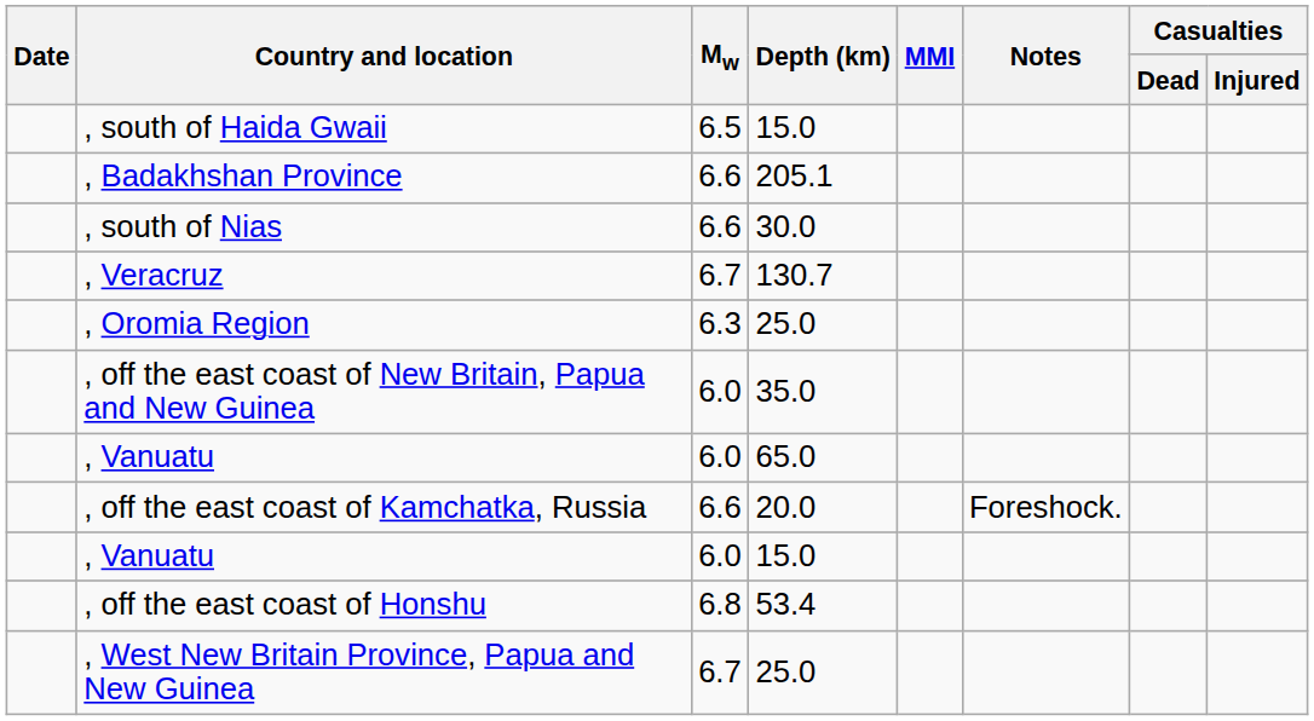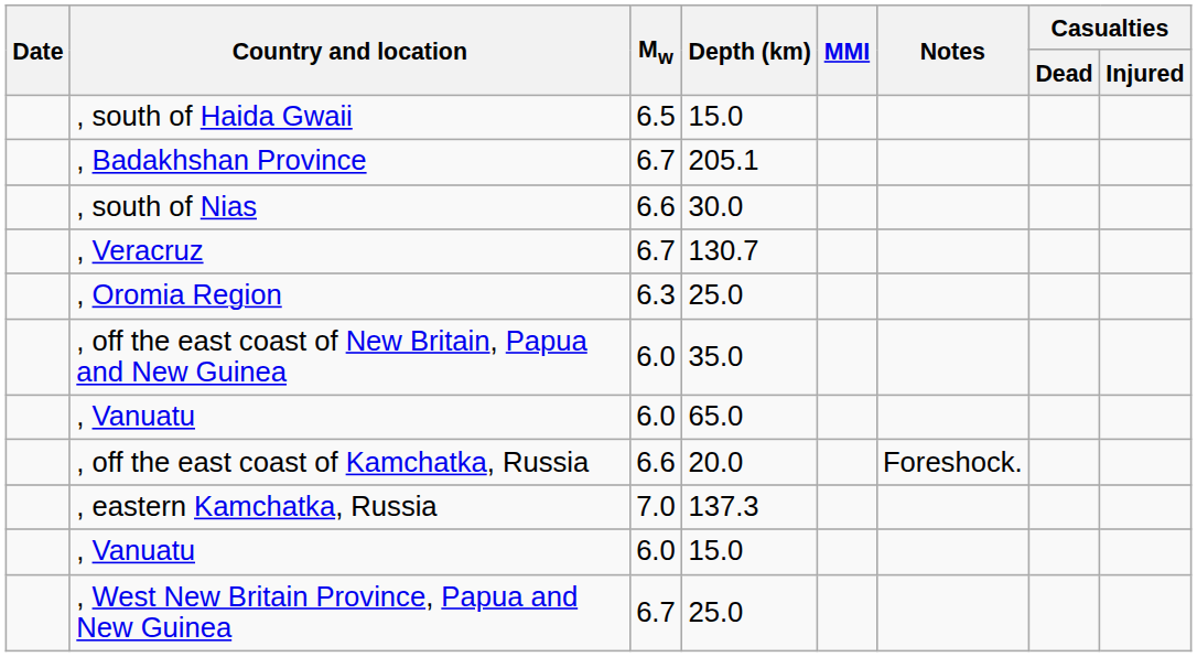, Badakhshan Province | Mw: 6.6 -> 6.7
+ row: , eastern Kamchatka, Russia | 7.0 | 137.3
- row: , off the east coast of Honshu | 6.8 | 53.4
